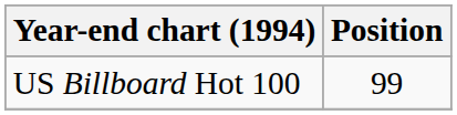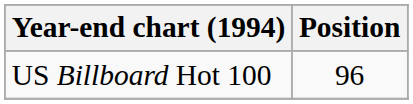US Billboard Hot 100 | Position: 99 -> 96
